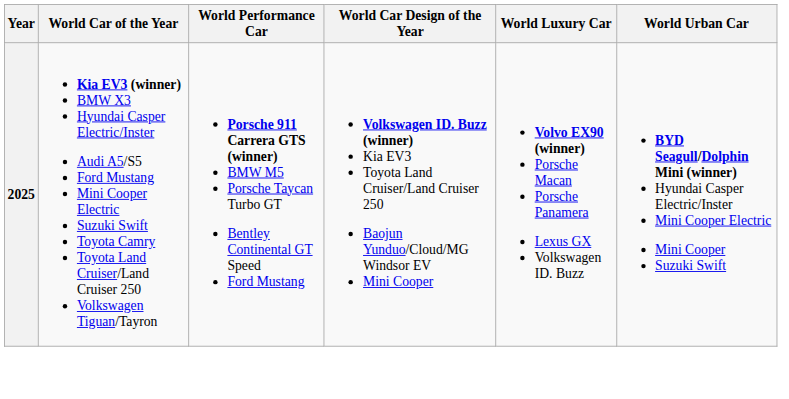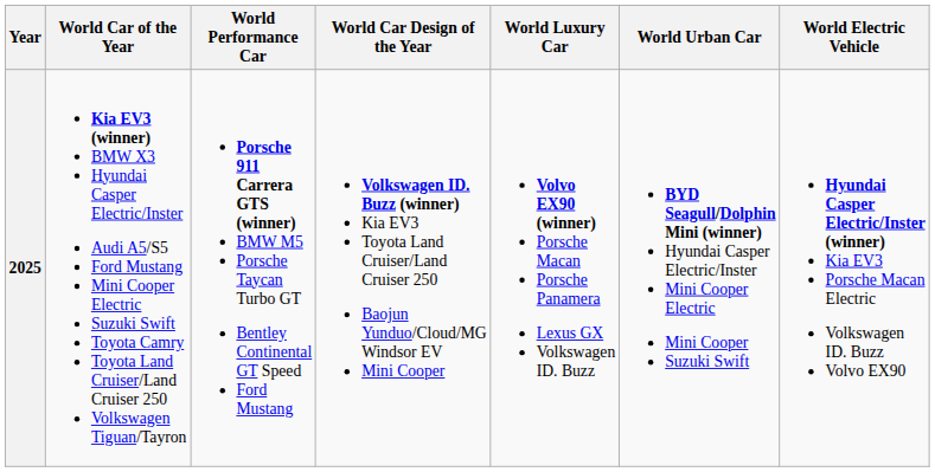+ column: World Electric Vehicle | Hyundai Casper Electric/Inster (winner) Kia EV3 Porsche Macan Electric Volkswagen ID. Buzz Volvo EX90
